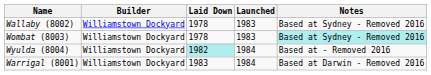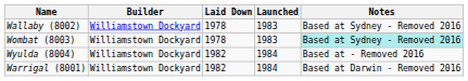Wyulda (8004) | Laid Down: paleturquoise background -> no background
Warrigal (8001) | Laid Down: 1983 -> 1982
